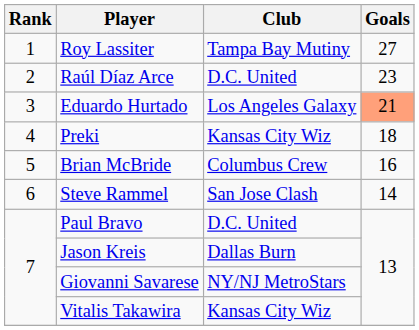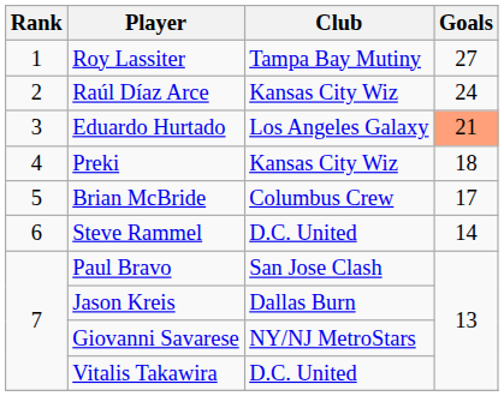Raúl Díaz Arce | Club: D.C. United -> Kansas City Wiz
Raúl Díaz Arce | Goals: 23 -> 24
Brian McBride | Goals: 16 -> 17
Steve Rammel | Club: San Jose Clash -> D.C. United
Paul Bravo | Club: D.C. United -> San Jose Clash
Vitalis Takawira | Club: Kansas City Wiz -> D.C. United
